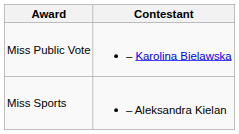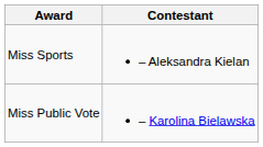rows swapped: Miss Public Vote <-> Miss Sports
